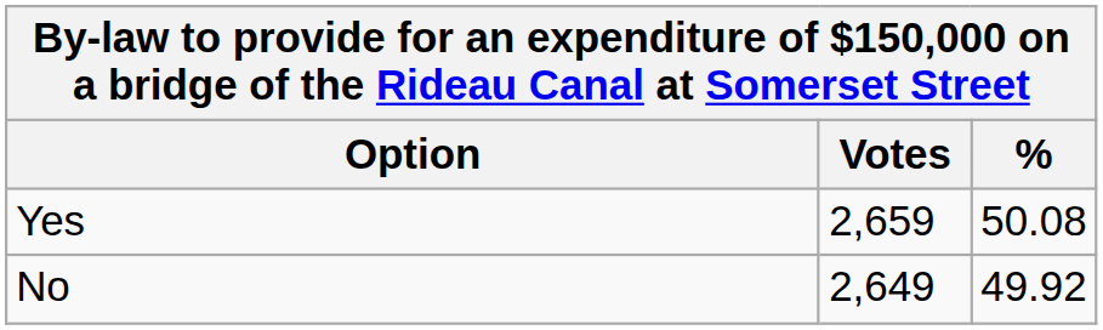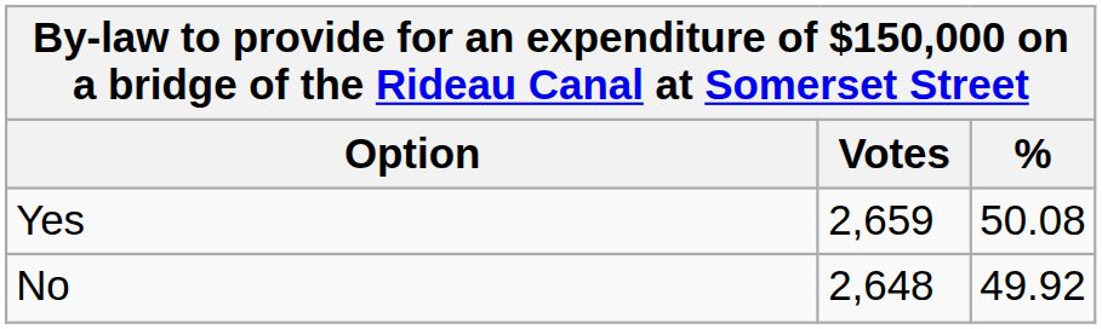No | Votes: 2,649 -> 2,648
